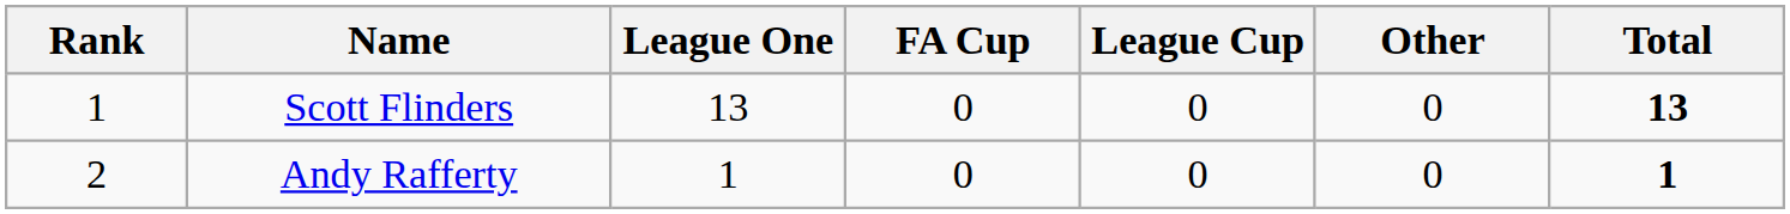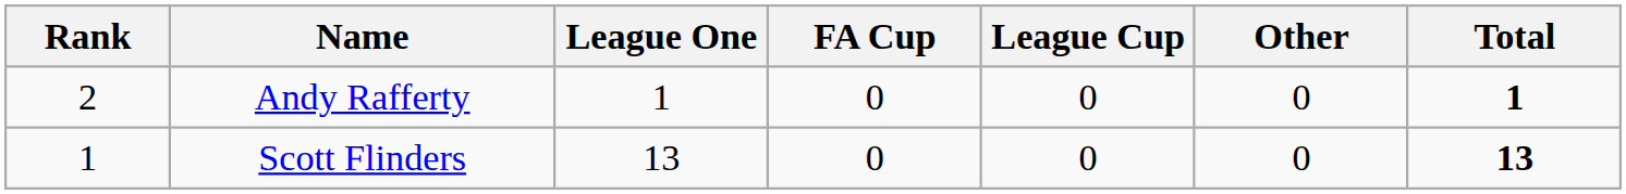rows swapped: Scott Flinders <-> Andy Rafferty
